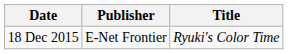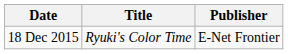columns swapped: Title <-> Publisher
